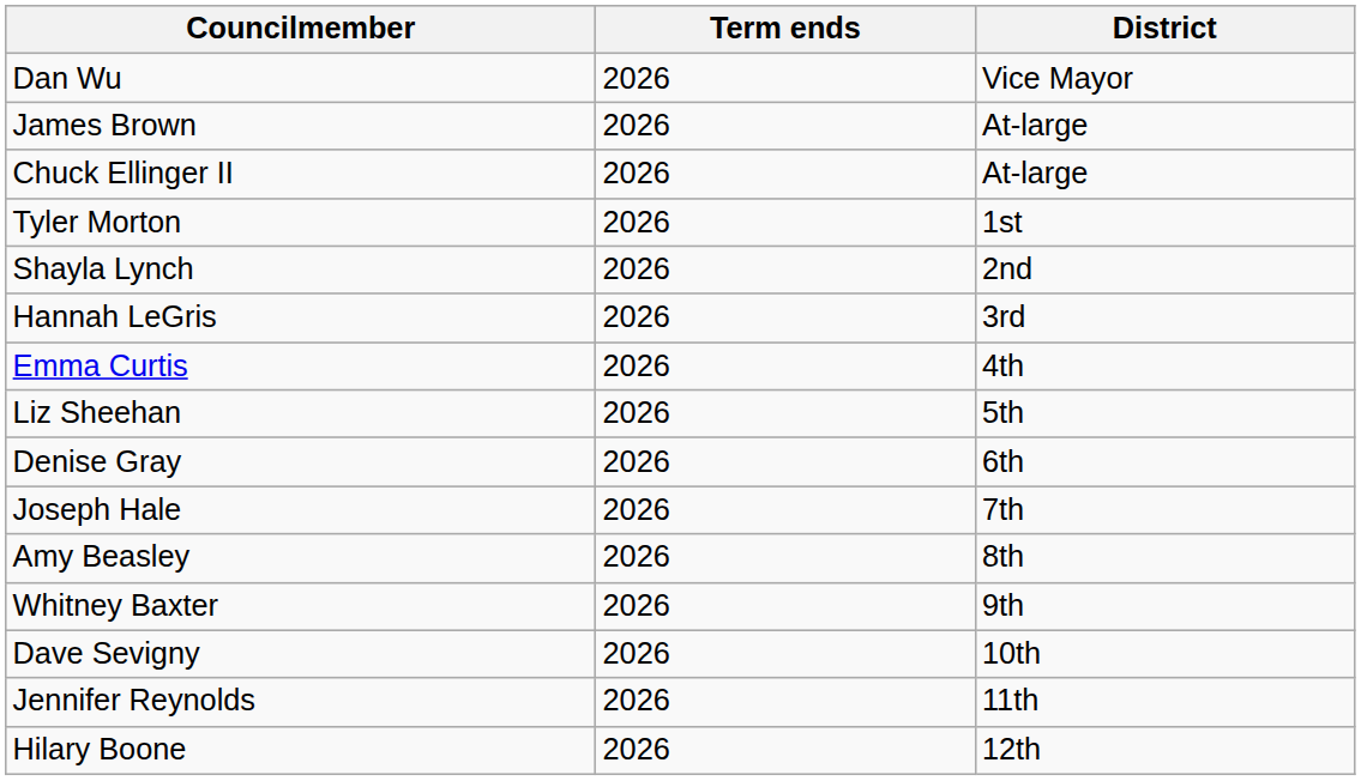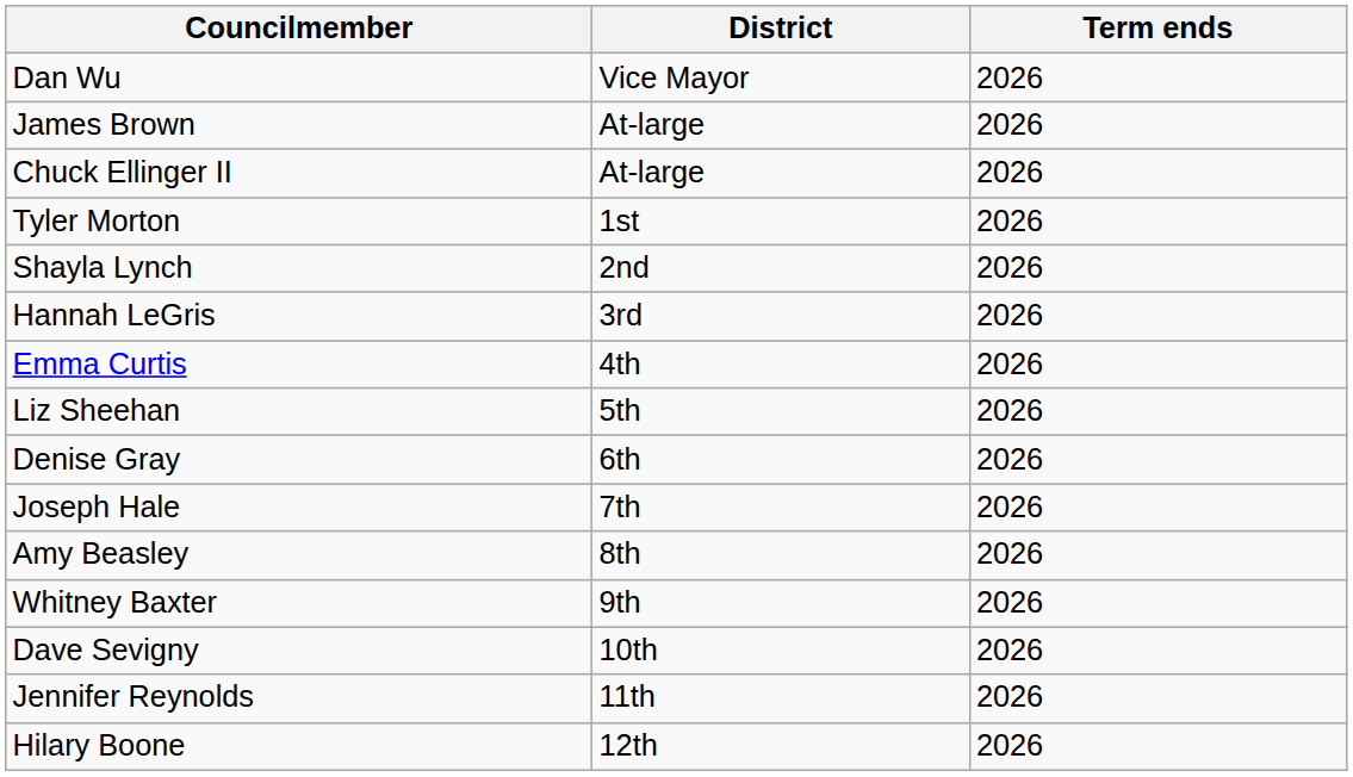columns swapped: District <-> Term ends
